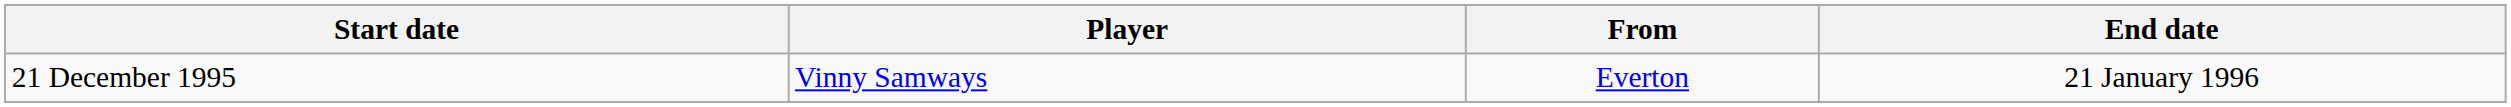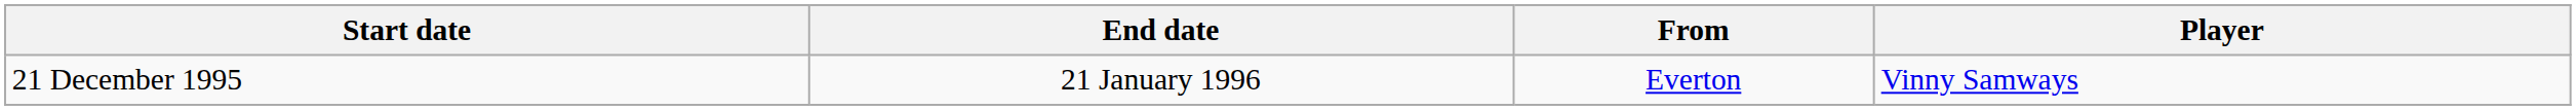columns swapped: Player <-> End date
